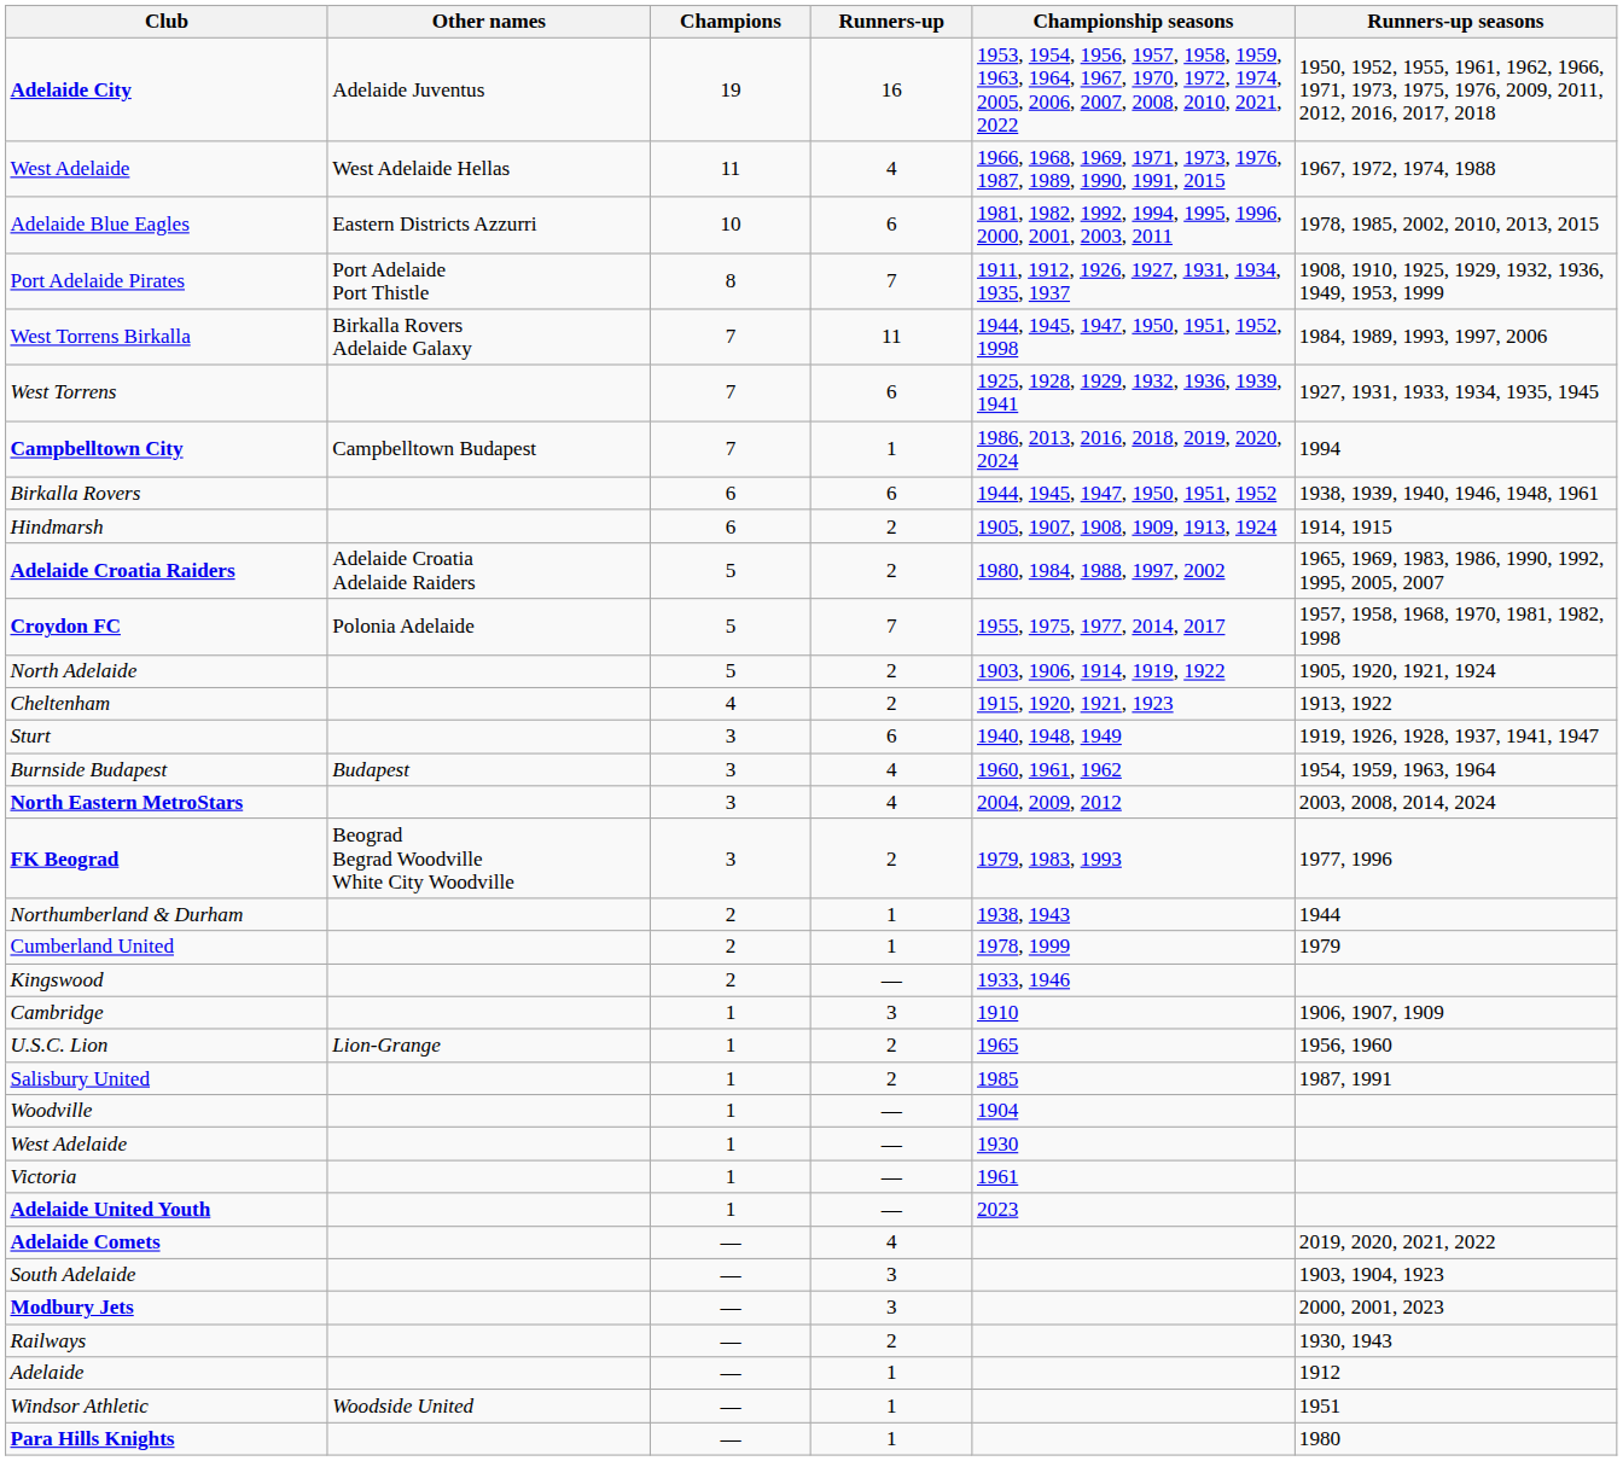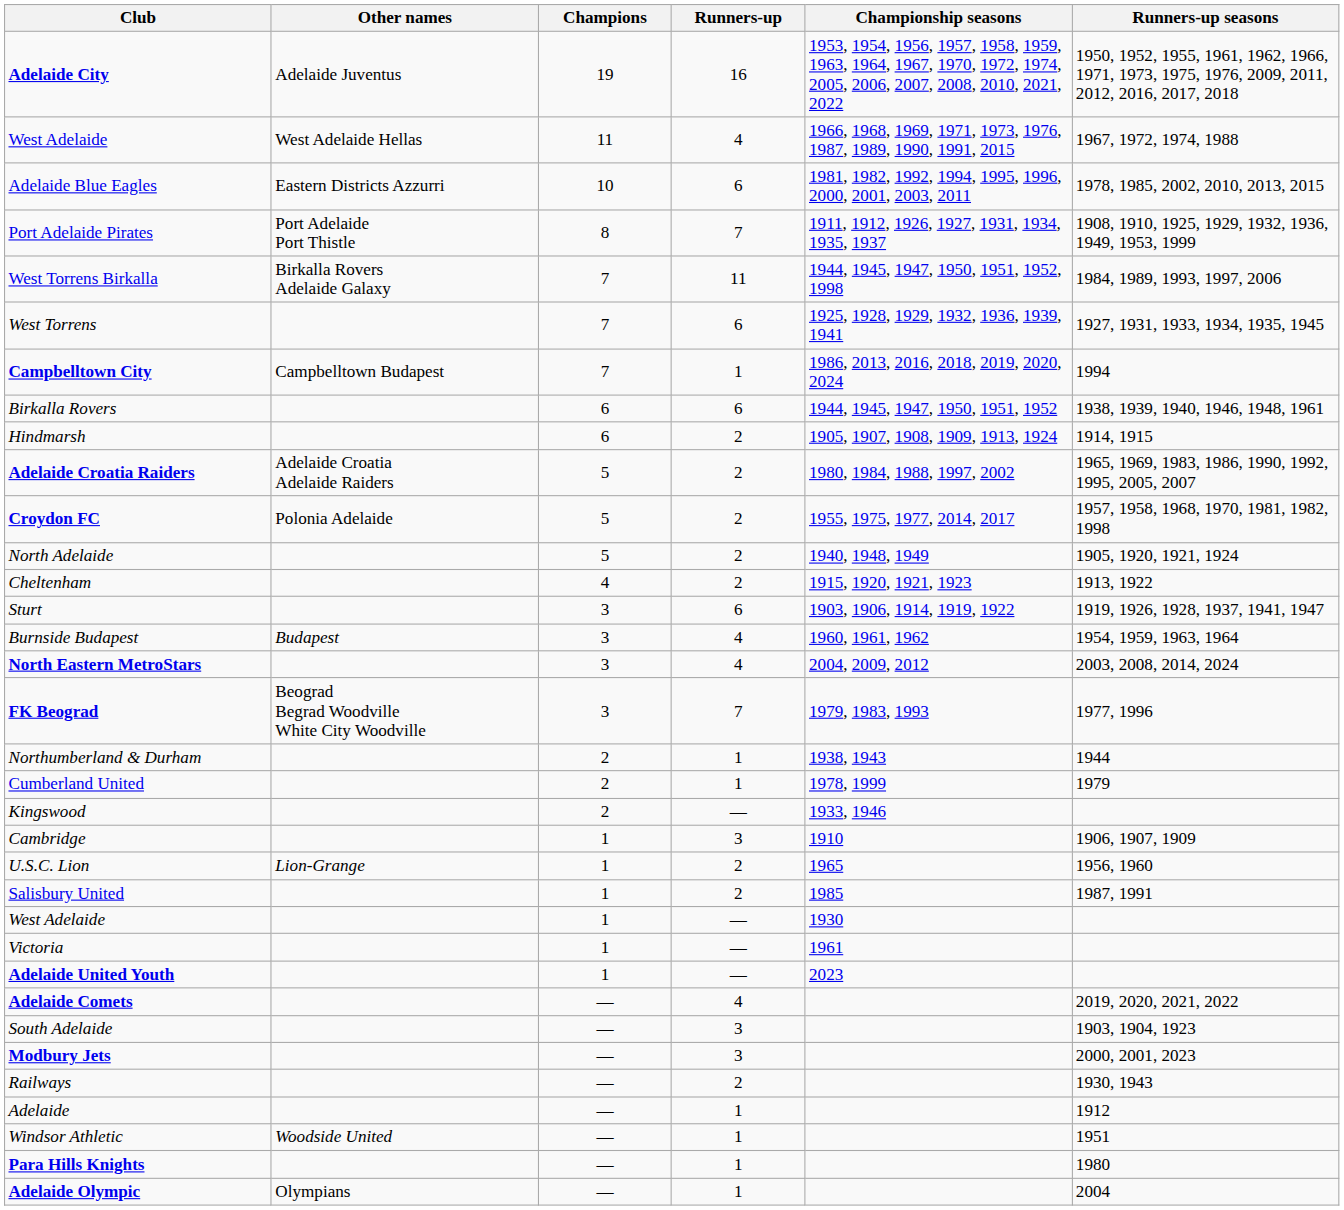Croydon FC | Runners-up: 7 -> 2
North Adelaide | Championship seasons: 1903, 1906, 1914, 1919, 1922 -> 1940, 1948, 1949
Sturt | Championship seasons: 1940, 1948, 1949 -> 1903, 1906, 1914, 1919, 1922
FK Beograd | Runners-up: 2 -> 7
- row: Woodville | 1 | — | 1904
+ row: Adelaide Olympic | Olympians | — | 1 | 2004
